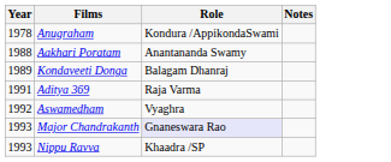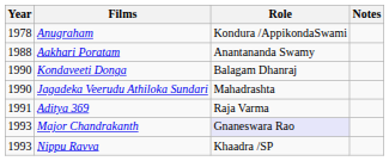Kondaveeti Donga | Year: 1989 -> 1990
+ row: 1990 | Jagadeka Veerudu Athiloka Sundari | Mahadrashta
- row: 1992 | Aswamedham | Vyaghra
